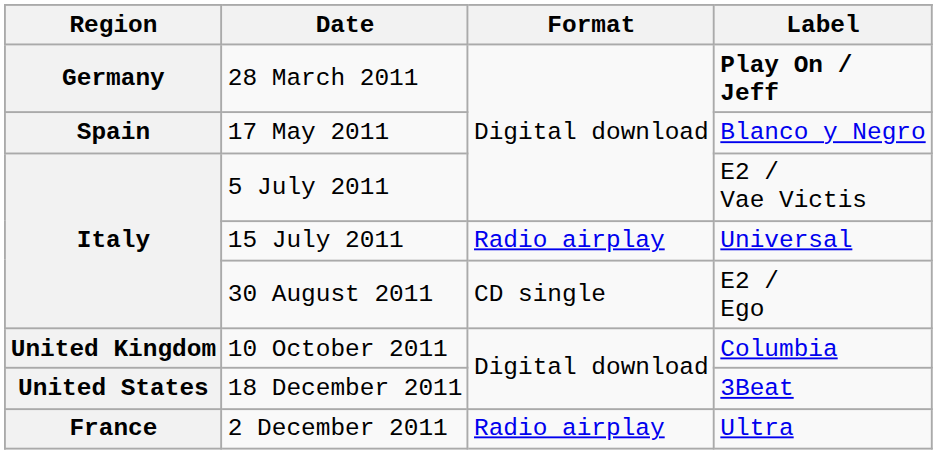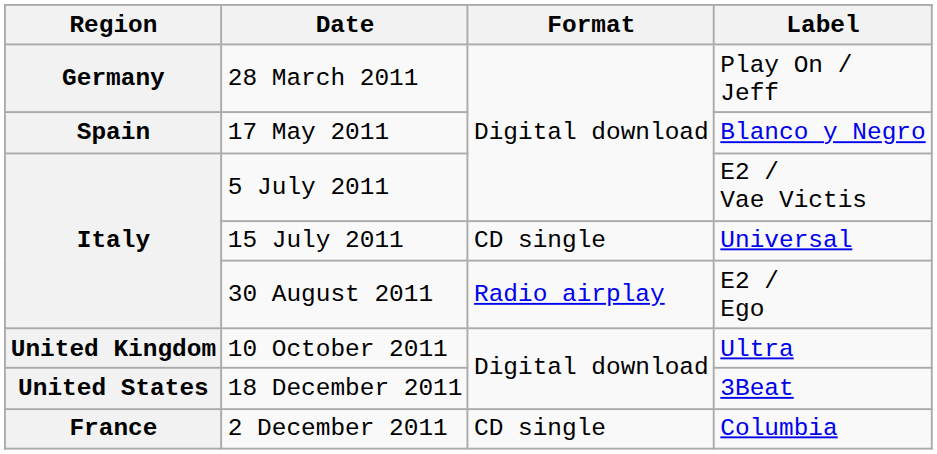28 March 2011 | Label: bold -> normal
15 July 2011 | Format: Radio airplay -> CD single
30 August 2011 | Format: CD single -> Radio airplay
10 October 2011 | Label: Columbia -> Ultra
2 December 2011 | Format: Radio airplay -> CD single
2 December 2011 | Label: Ultra -> Columbia
